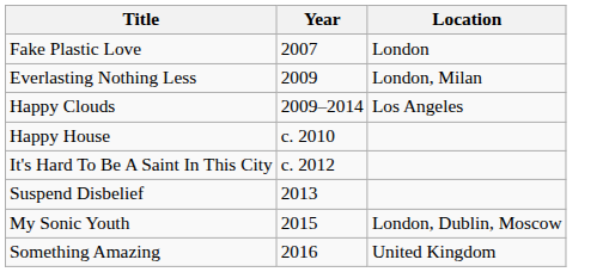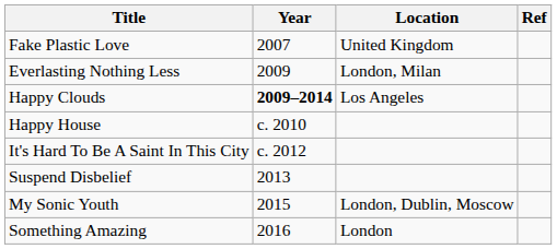+ column: Ref
Fake Plastic Love | Location: London -> United Kingdom
Happy Clouds | Year: normal -> bold
Something Amazing | Location: United Kingdom -> London
